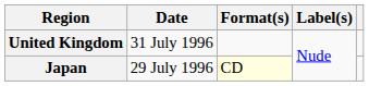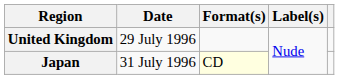United Kingdom | Date: 31 July 1996 -> 29 July 1996
Japan | Date: 29 July 1996 -> 31 July 1996
